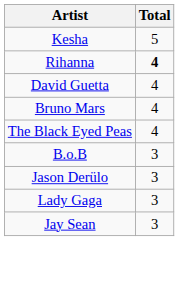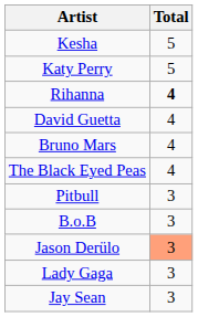+ row: Katy Perry | 5
+ row: Pitbull | 3
Jason Derülo | Total: no background -> lightsalmon background
